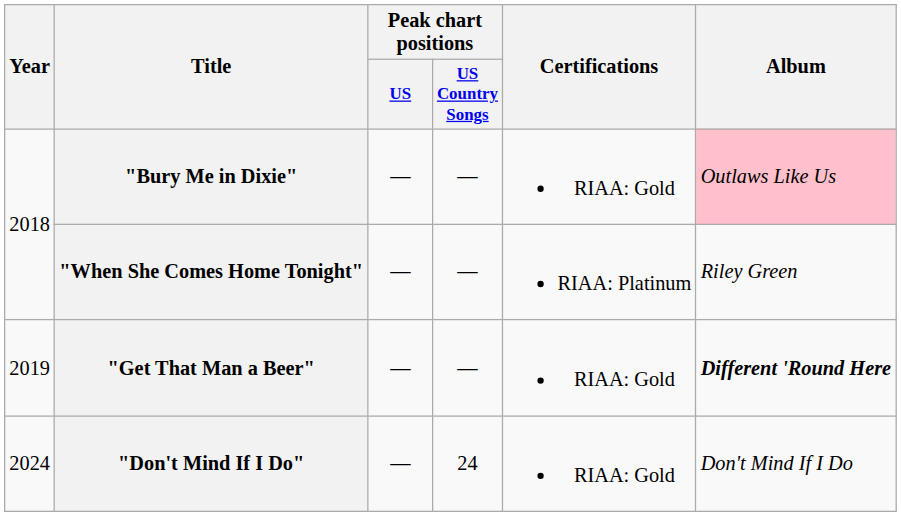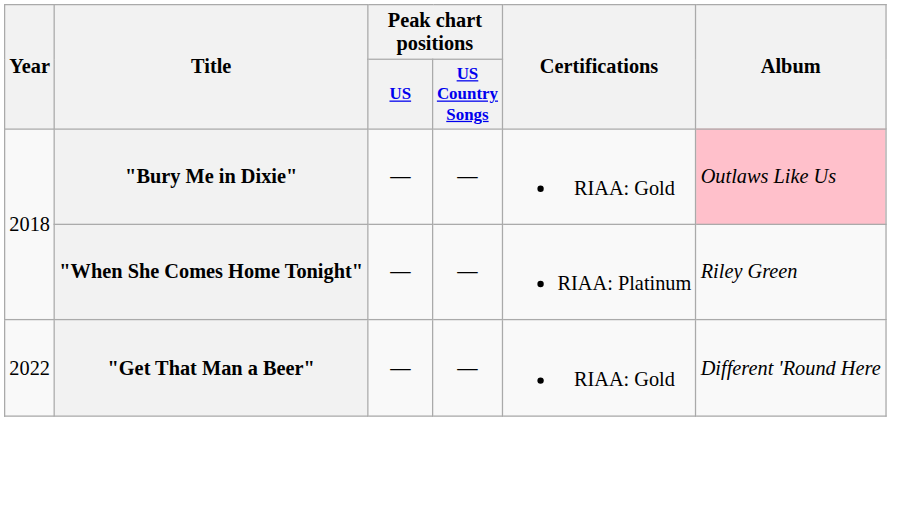"Get That Man a Beer" | Year: 2019 -> 2022
"Get That Man a Beer" | Album: bold -> normal
- row: 2024 | "Don't Mind If I Do" | — | 24 | RIAA: Gold | Don't Mind If I Do
